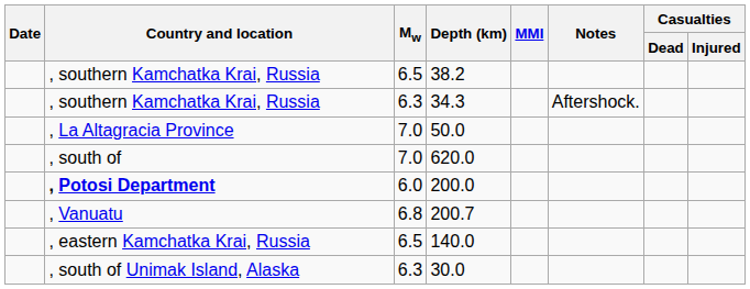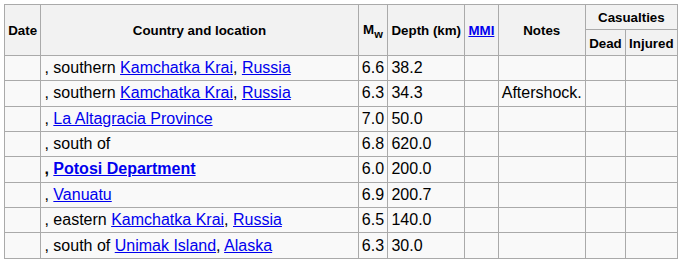38.2 | Mw: 6.5 -> 6.6
620.0 | Mw: 7.0 -> 6.8
200.7 | Mw: 6.8 -> 6.9
